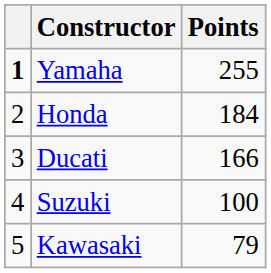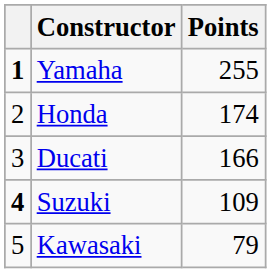Honda | Points: 184 -> 174
Suzuki | column 1: normal -> bold
Suzuki | Points: 100 -> 109
